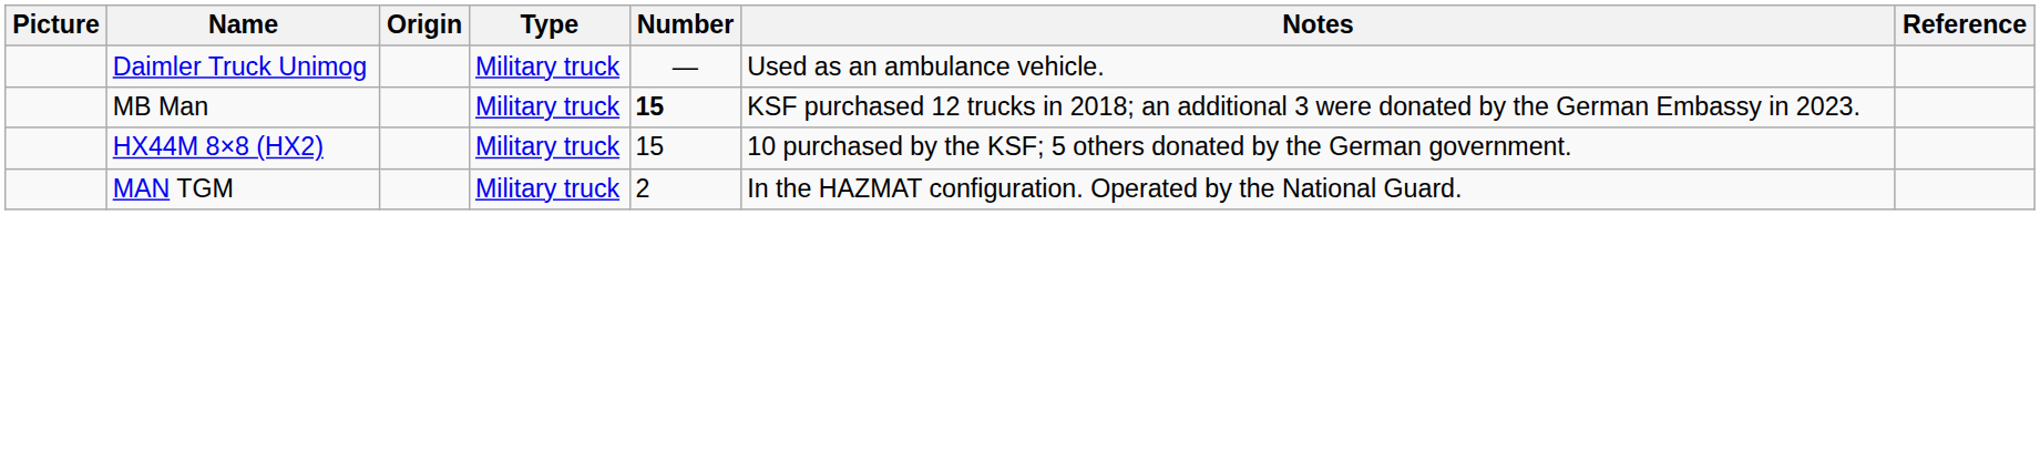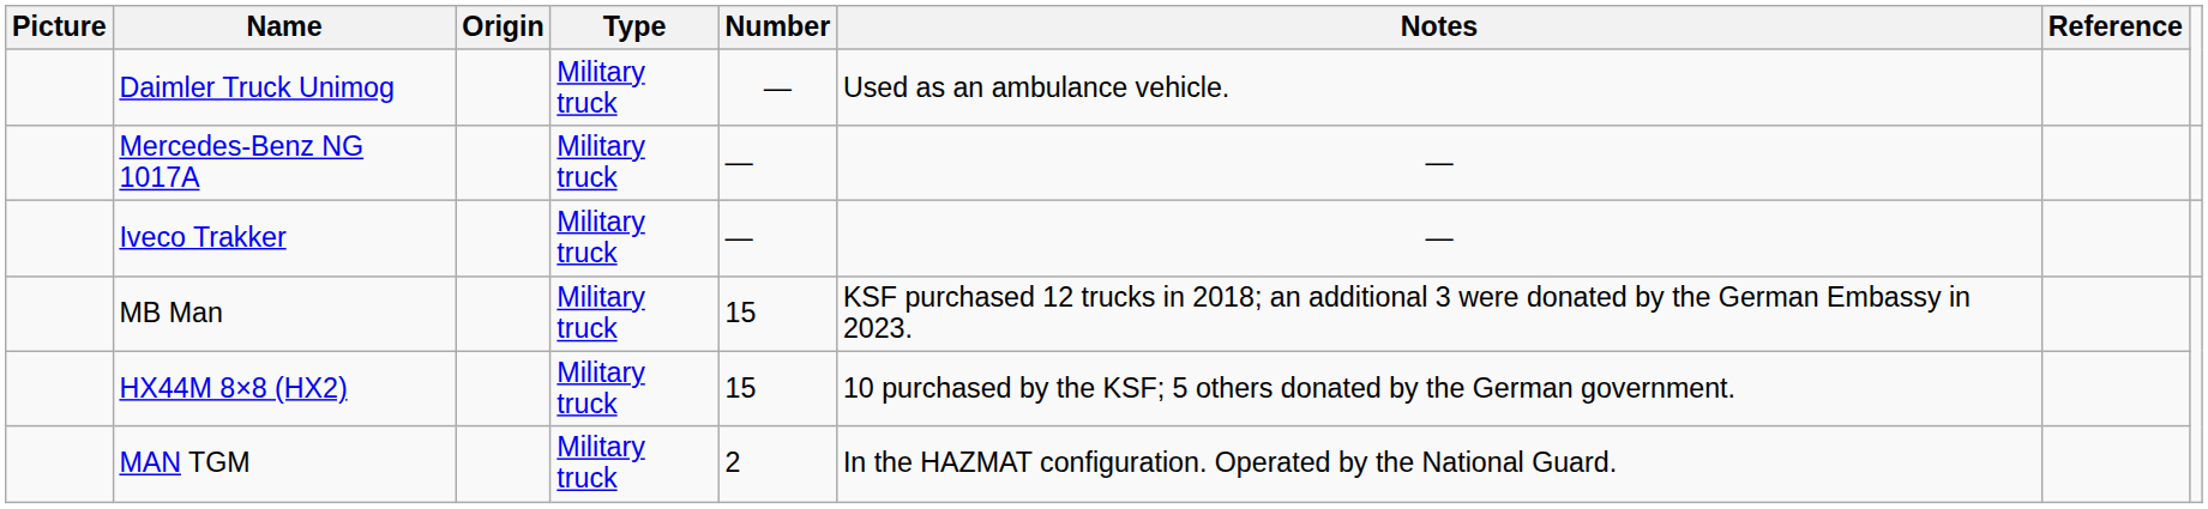+ row: Mercedes-Benz NG 1017A | Military truck | — | —
+ row: Iveco Trakker | Military truck | — | —
MB Man | Number: bold -> normal
